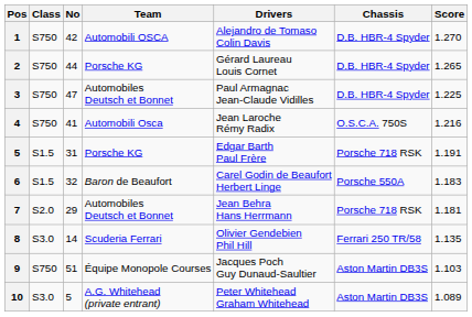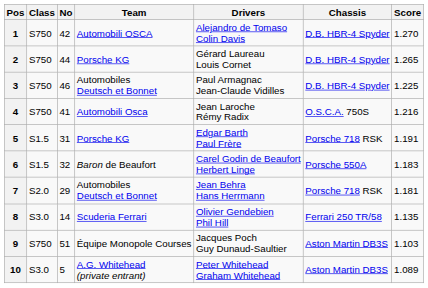3 | No: 47 -> 46
